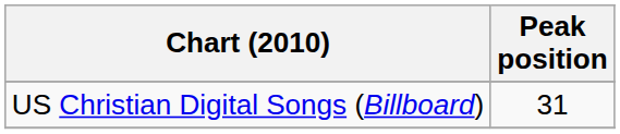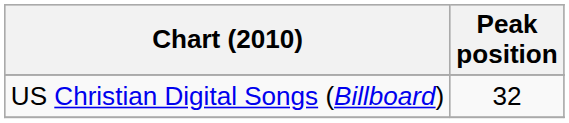US Christian Digital Songs (Billboard) | Peak position: 31 -> 32
